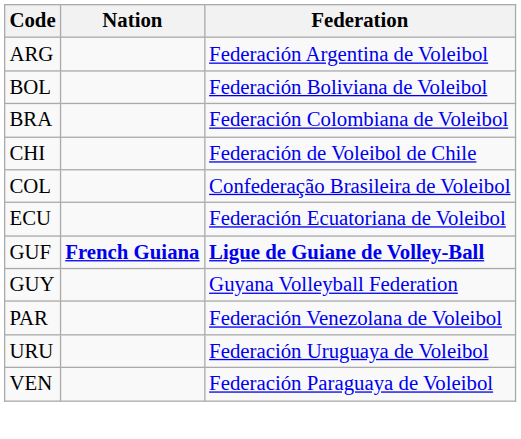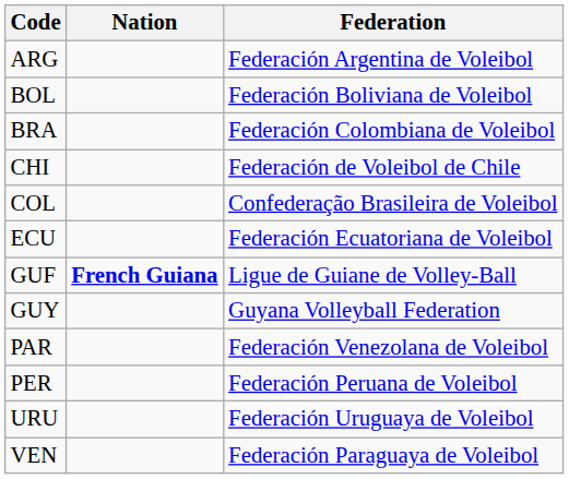GUF | Federation: bold -> normal
+ row: PER | Federación Peruana de Voleibol
